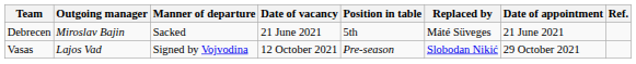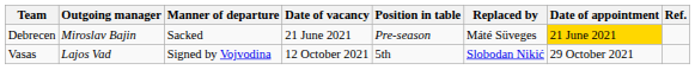Debrecen | Position in table: 5th -> Pre-season
Debrecen | Date of appointment: no background -> gold background
Vasas | Position in table: Pre-season -> 5th
